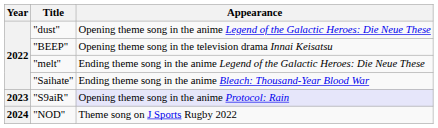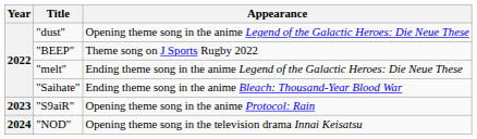"BEEP" | Appearance: Opening theme song in the television drama Innai Keisatsu -> Theme song on J Sports Rugby 2022
"S9aiR" | Appearance: lavender background -> no background
"NOD" | Appearance: Theme song on J Sports Rugby 2022 -> Opening theme song in the television drama Innai Keisatsu
